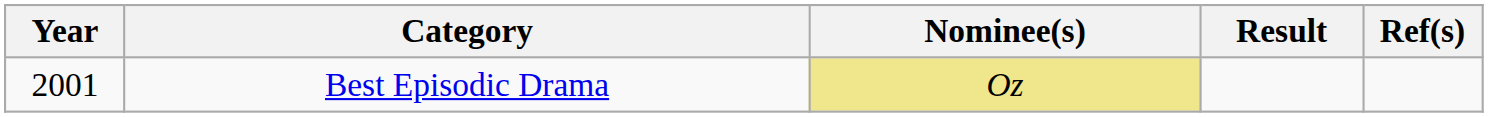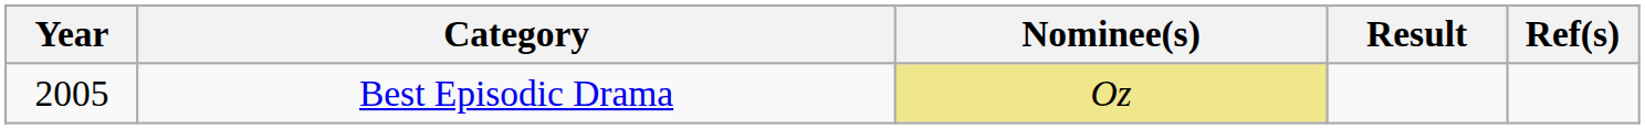Best Episodic Drama | Year: 2001 -> 2005
